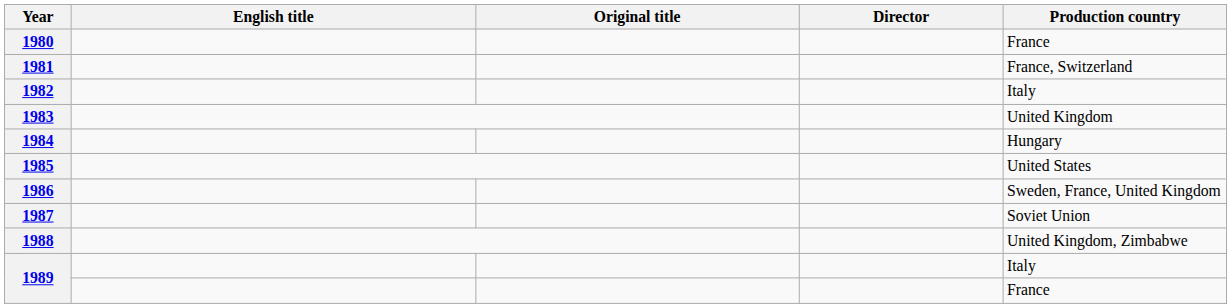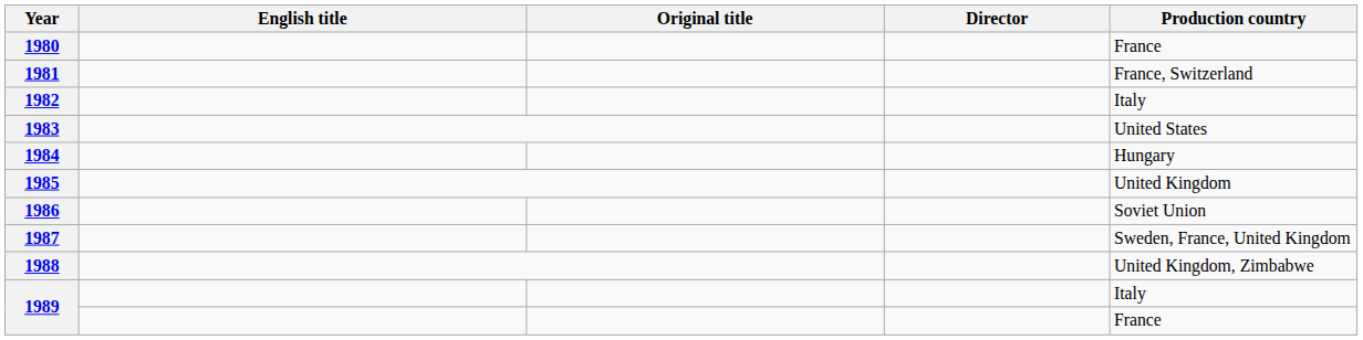1983 | Production country: United Kingdom -> United States
1985 | Production country: United States -> United Kingdom
1986 | Production country: Sweden, France, United Kingdom -> Soviet Union
1987 | Production country: Soviet Union -> Sweden, France, United Kingdom
